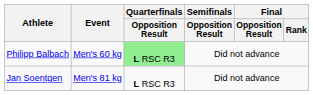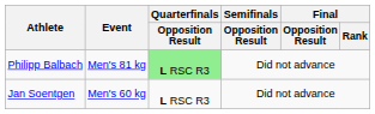Philipp Balbach | Event: Men's 60 kg -> Men's 81 kg
Jan Soentgen | Event: Men's 81 kg -> Men's 60 kg
